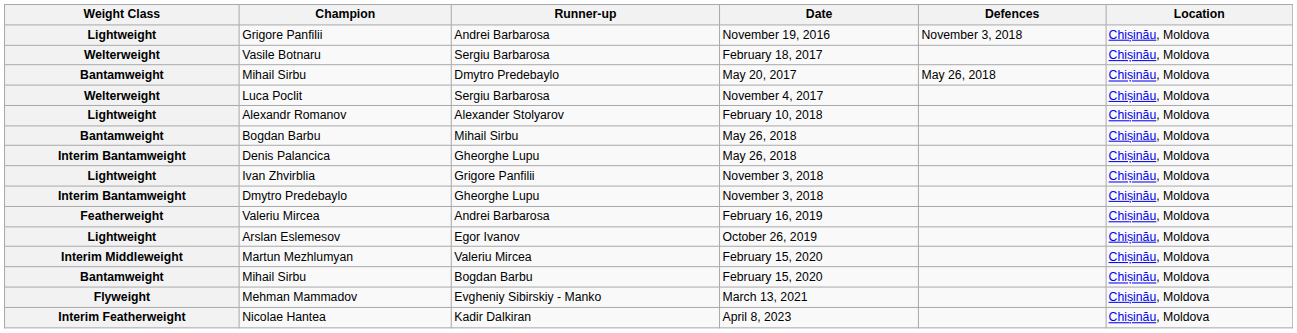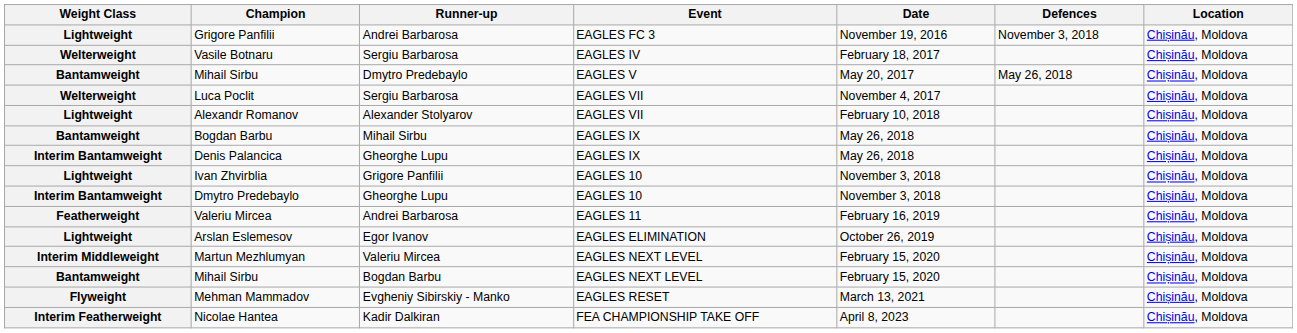+ column: Event | EAGLES FC 3 | EAGLES IV | EAGLES V | EAGLES VII | EAGLES VII | EAGLES IX | EAGLES IX | EAGLES 10 | EAGLES 10 | EAGLES 11 | EAGLES ELIMINATION | EAGLES NEXT LEVEL | EAGLES NEXT LEVEL | EAGLES RESET | FEA CHAMPIONSHIP TAKE OFF
